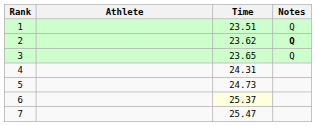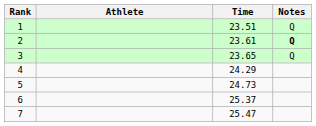2 | Time: 23.62 -> 23.61
4 | Time: 24.31 -> 24.29
6 | Time: lightyellow background -> no background
